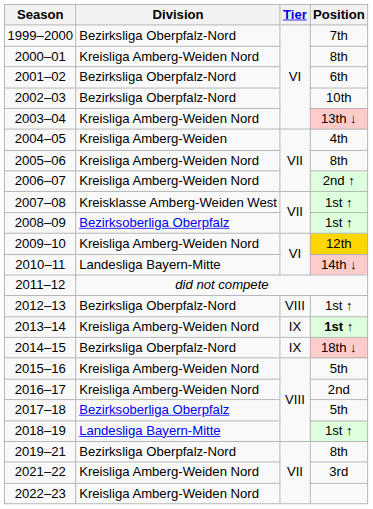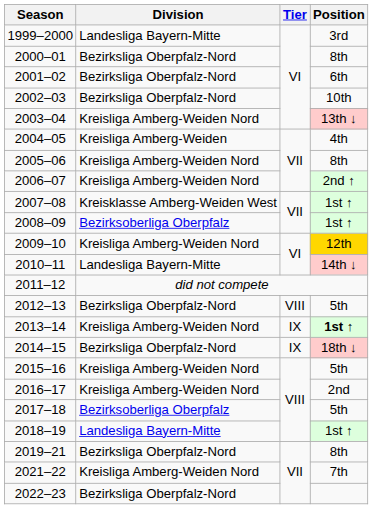1999–2000 | Division: Bezirksliga Oberpfalz-Nord -> Landesliga Bayern-Mitte
1999–2000 | Position: 7th -> 3rd
2000–01 | Division: Kreisliga Amberg-Weiden Nord -> Bezirksliga Oberpfalz-Nord
2012–13 | Position: 1st ↑ -> 5th
2021–22 | Position: 3rd -> 7th
2022–23 | Division: Kreisliga Amberg-Weiden Nord -> Bezirksliga Oberpfalz-Nord
